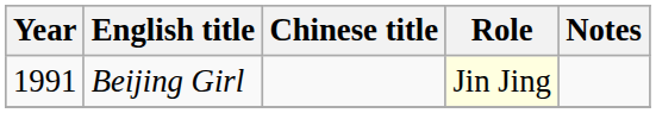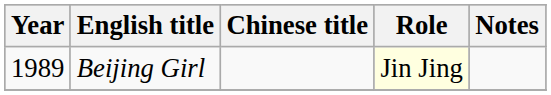Beijing Girl | Year: 1991 -> 1989
